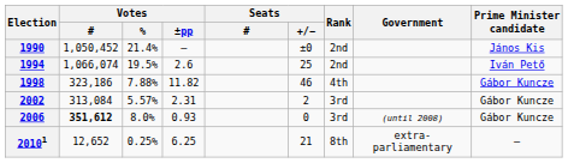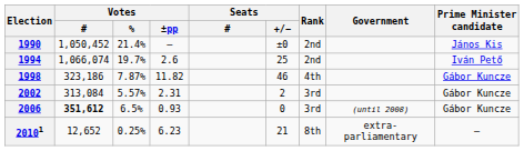1994 | Votes / %: 19.5% -> 19.7%
1998 | Votes / %: 7.88% -> 7.87%
2006 | Votes / %: 8.0% -> 6.5%
20101 | Votes / ±pp: 6.25 -> 6.23
